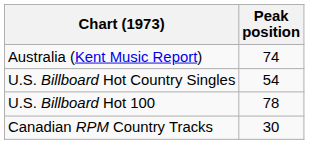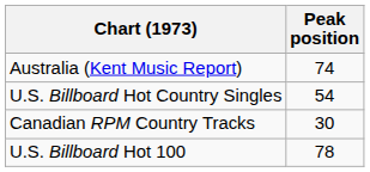rows swapped: U.S. Billboard Hot 100 <-> Canadian RPM Country Tracks
